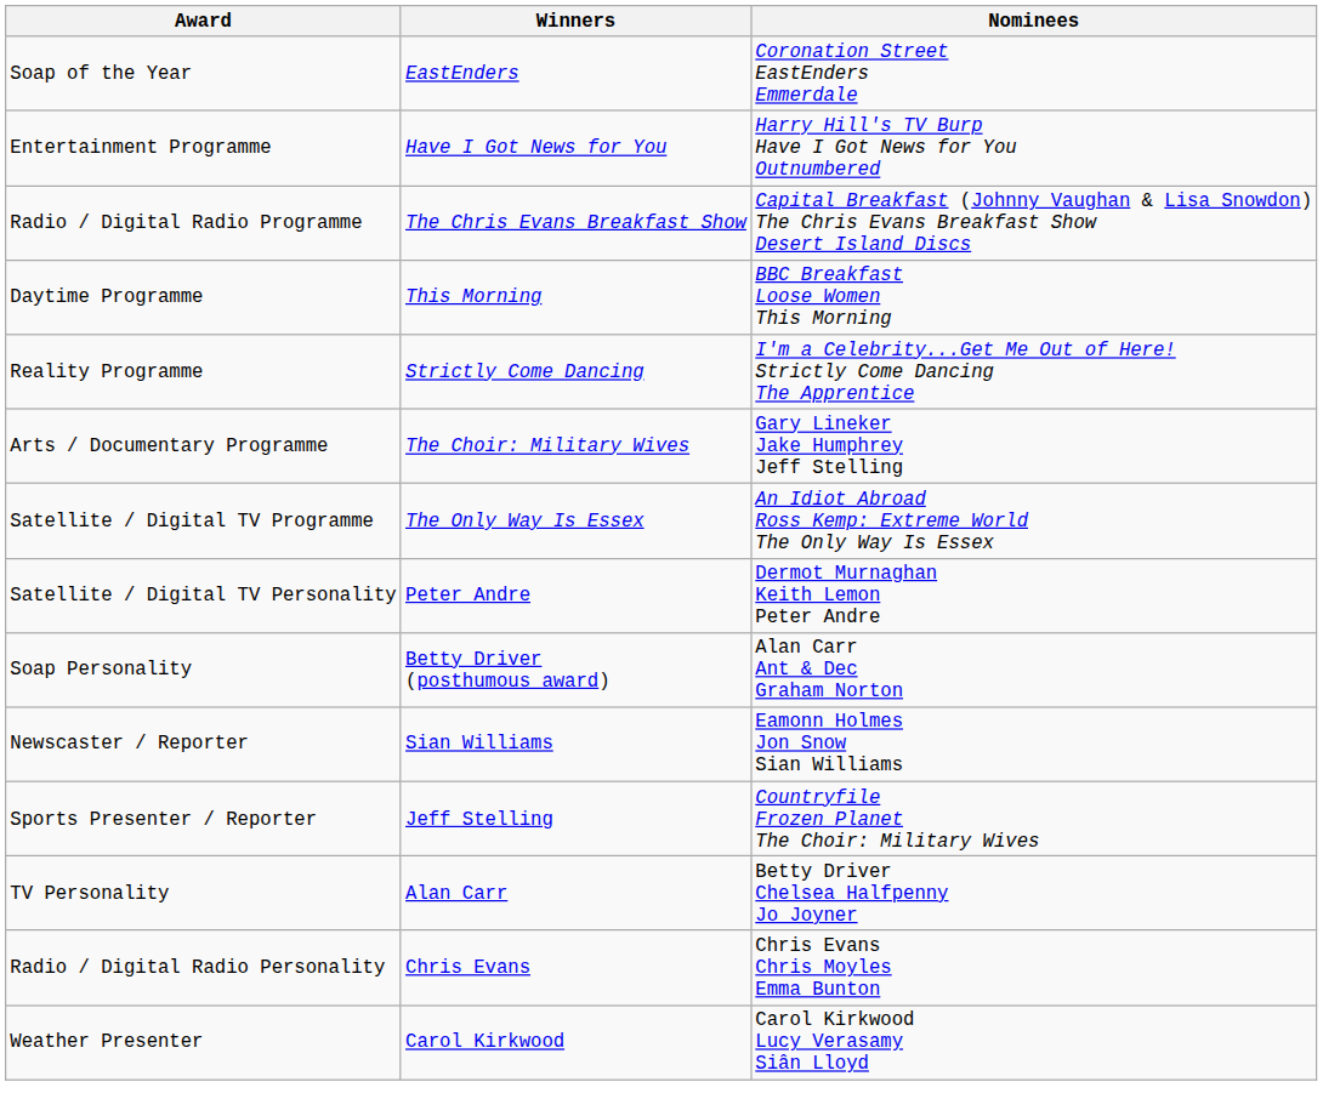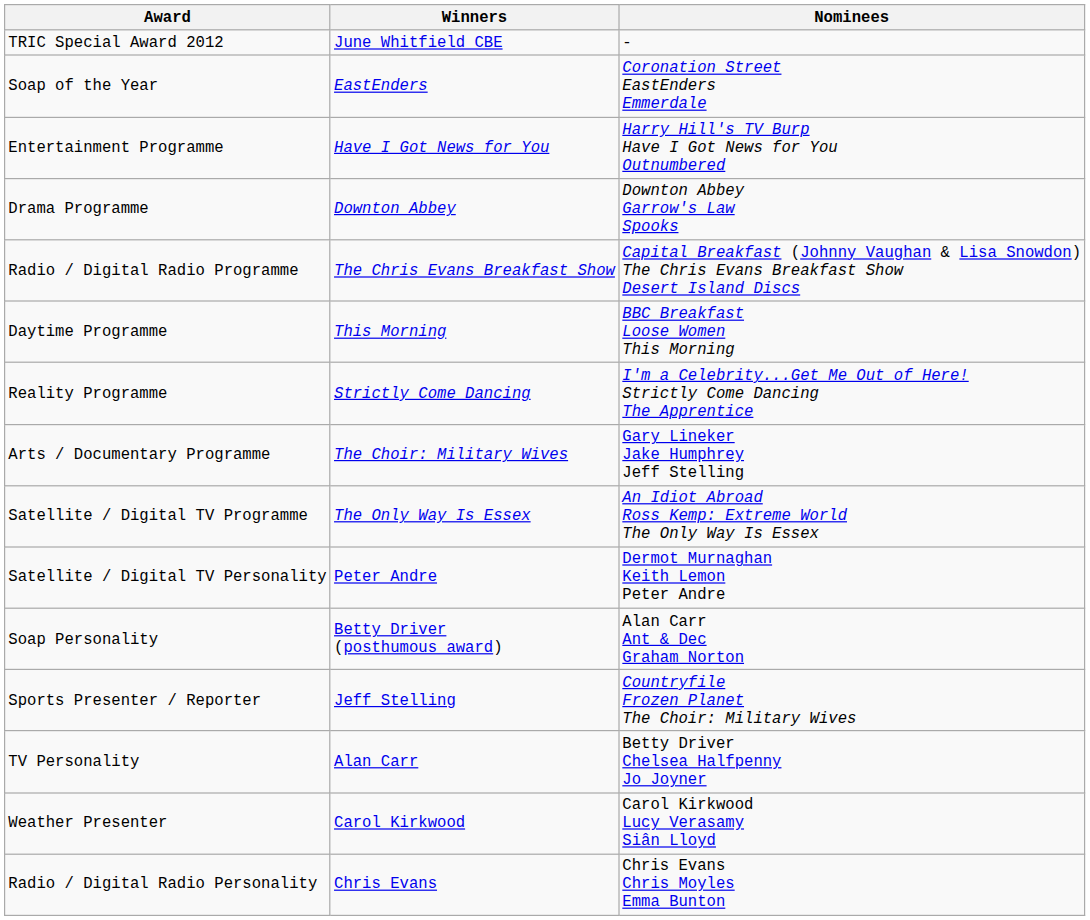+ row: TRIC Special Award 2012 | June Whitfield CBE | -
+ row: Drama Programme | Downton Abbey | Downton Abbey Garrow's Law Spooks
- row: Newscaster / Reporter | Sian Williams | Eamonn Holmes Jon Snow Sian Williams
rows swapped: Weather Presenter <-> Radio / Digital Radio Personality
